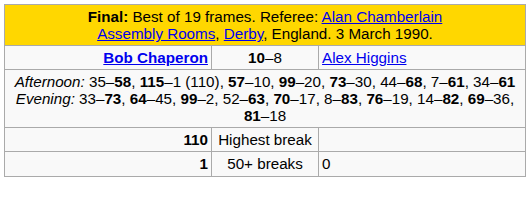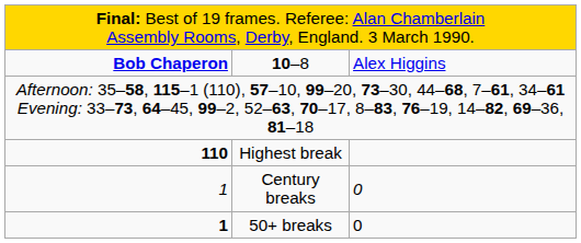+ row: 1 | Century breaks | 0
